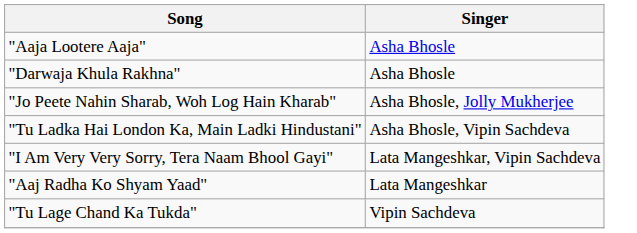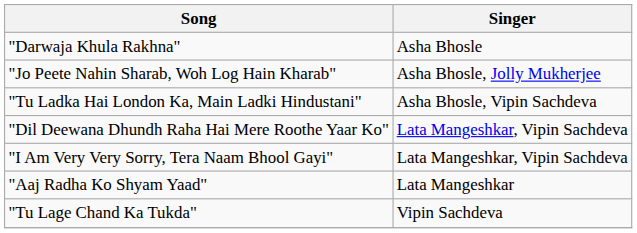- row: "Aaja Lootere Aaja" | Asha Bhosle
+ row: "Dil Deewana Dhundh Raha Hai Mere Roothe Yaar Ko" | Lata Mangeshkar, Vipin Sachdeva
